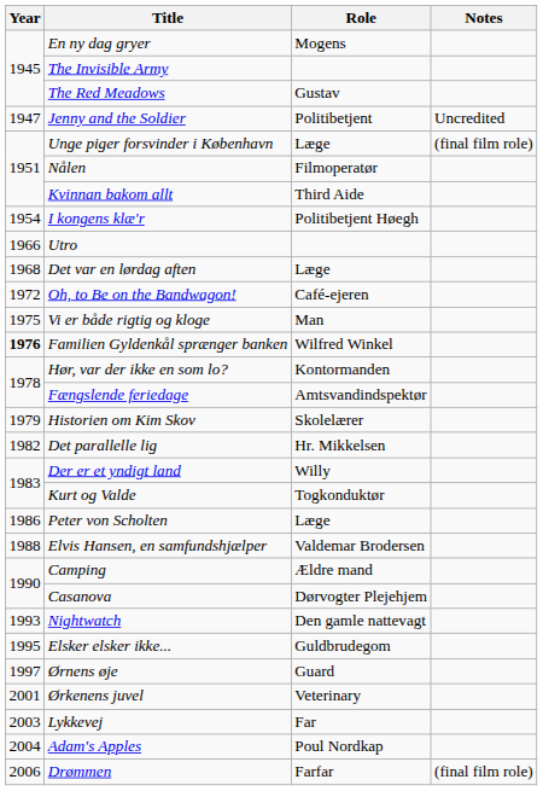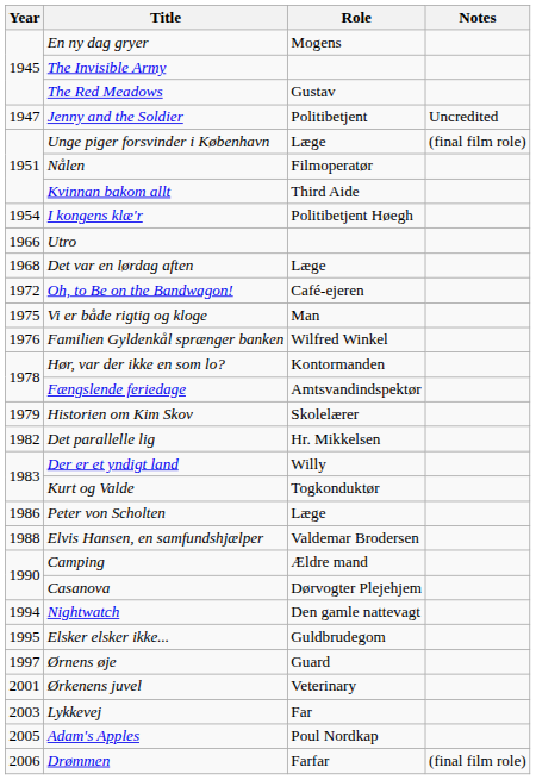Familien Gyldenkål sprænger banken | Year: bold -> normal
Nightwatch | Year: 1993 -> 1994
Adam's Apples | Year: 2004 -> 2005
